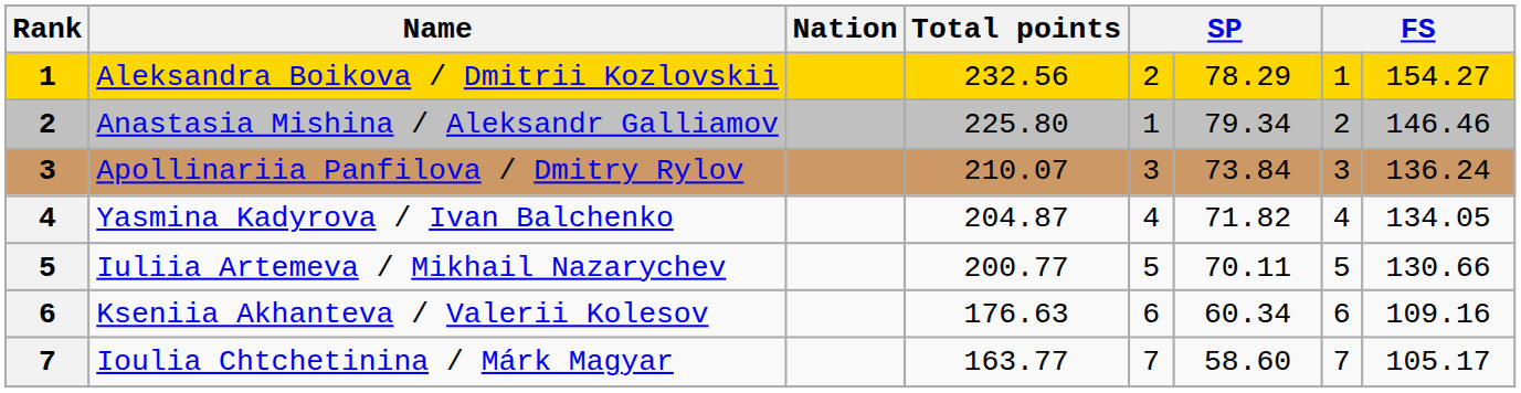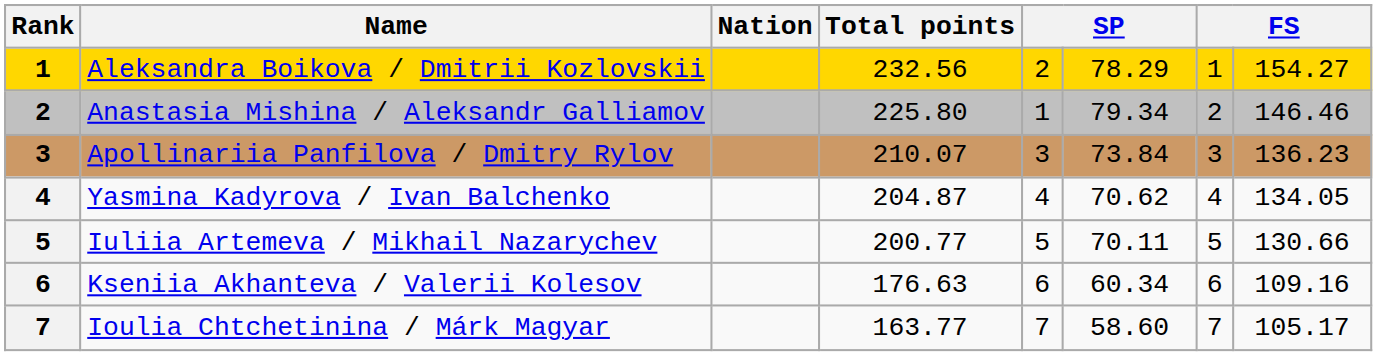Apollinariia Panfilova / Dmitry Rylov | column 8: 136.24 -> 136.23
Yasmina Kadyrova / Ivan Balchenko | column 6: 71.82 -> 70.62
